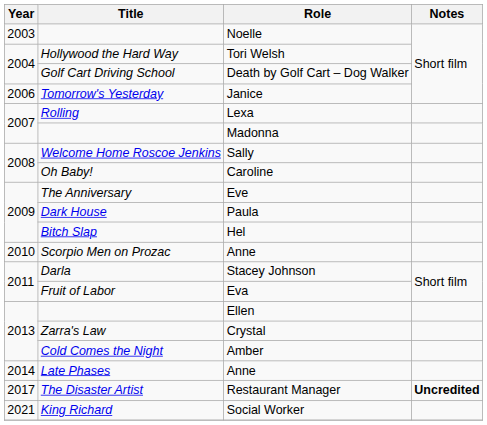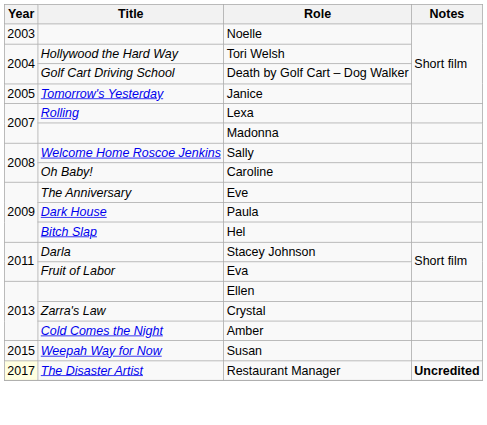Janice | Year: 2006 -> 2005
- row: 2010 | Scorpio Men on Prozac | Anne
- row: 2014 | Late Phases | Anne
+ row: 2015 | Weepah Way for Now | Susan
Restaurant Manager | Year: no background -> lightyellow background
- row: 2021 | King Richard | Social Worker
